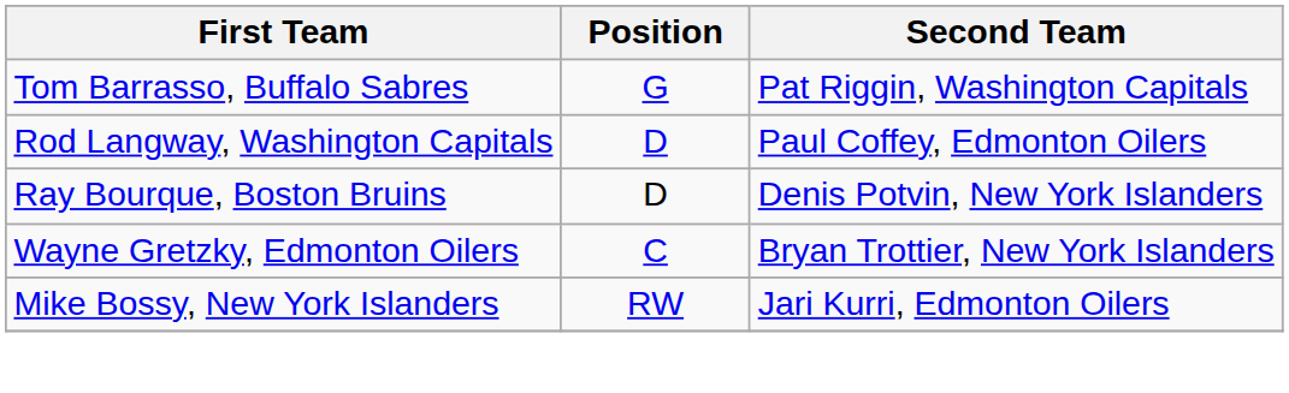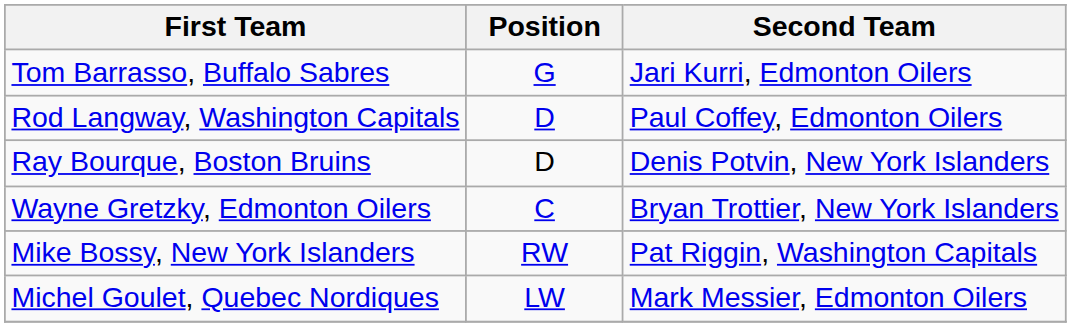Tom Barrasso, Buffalo Sabres | Second Team: Pat Riggin, Washington Capitals -> Jari Kurri, Edmonton Oilers
Mike Bossy, New York Islanders | Second Team: Jari Kurri, Edmonton Oilers -> Pat Riggin, Washington Capitals
+ row: Michel Goulet, Quebec Nordiques | LW | Mark Messier, Edmonton Oilers
